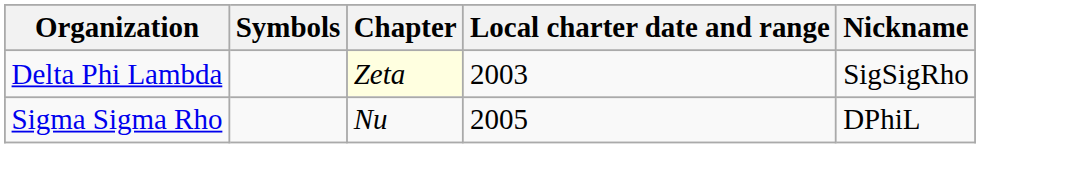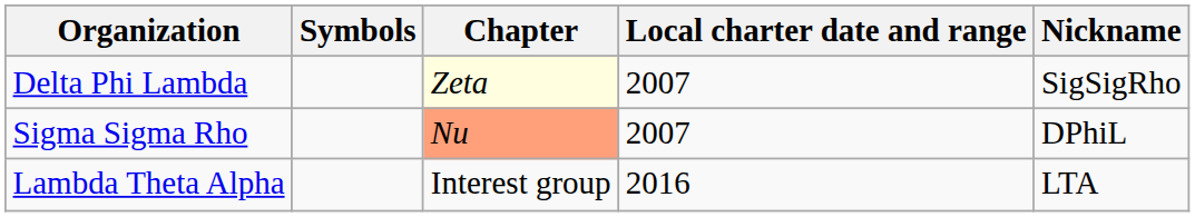Delta Phi Lambda | Local charter date and range: 2003 -> 2007
Sigma Sigma Rho | Chapter: no background -> lightsalmon background
Sigma Sigma Rho | Local charter date and range: 2005 -> 2007
+ row: Lambda Theta Alpha | Interest group | 2016 | LTA
